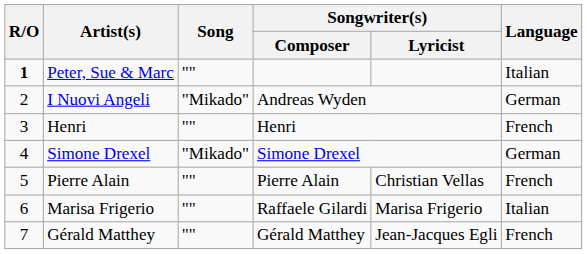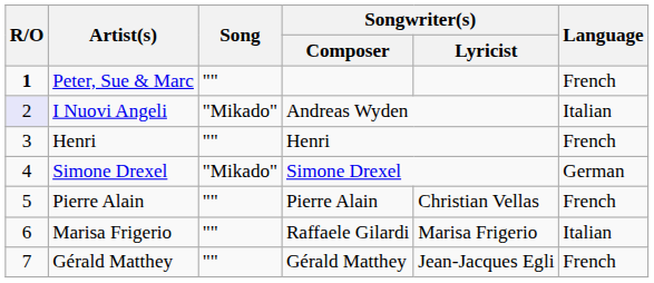Peter, Sue & Marc | Language: Italian -> French
I Nuovi Angeli | R/O: no background -> lavender background
I Nuovi Angeli | Language: German -> Italian
